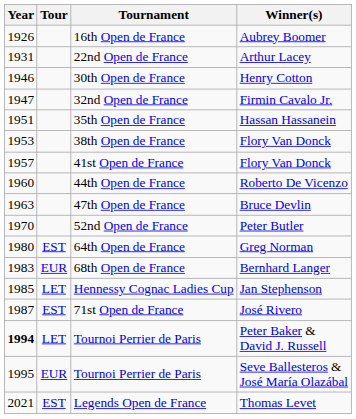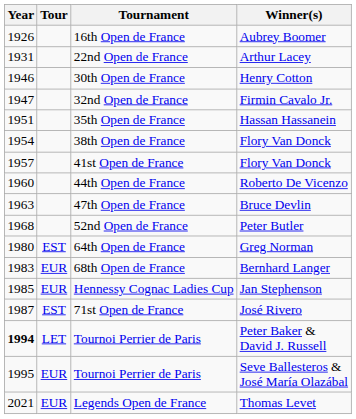38th Open de France | Year: 1953 -> 1954
52nd Open de France | Year: 1970 -> 1968
Hennessy Cognac Ladies Cup | Tour: LET -> EUR
Legends Open de France | Tour: EST -> EUR
